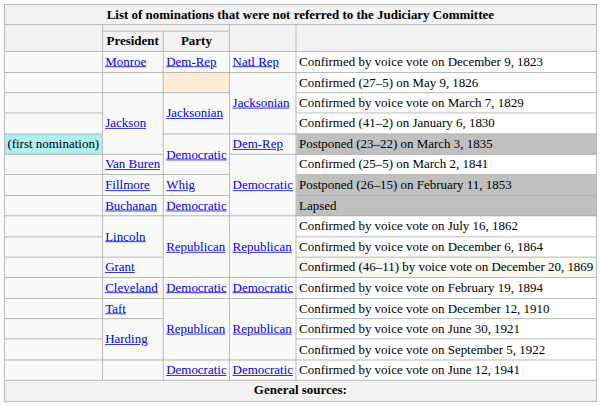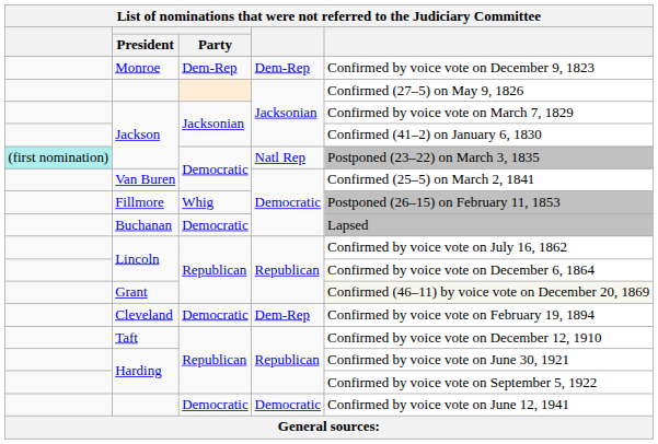Monroe | column 4: Natl Rep -> Dem-Rep
Jackson / Democratic | column 4: Dem-Rep -> Natl Rep
Cleveland | column 4: Democratic -> Dem-Rep
